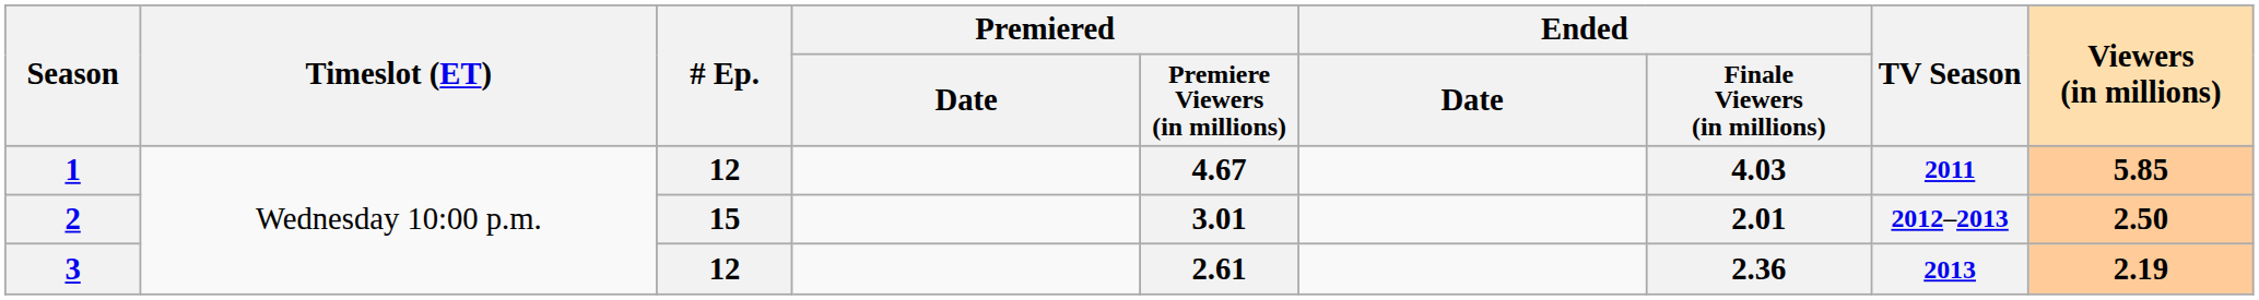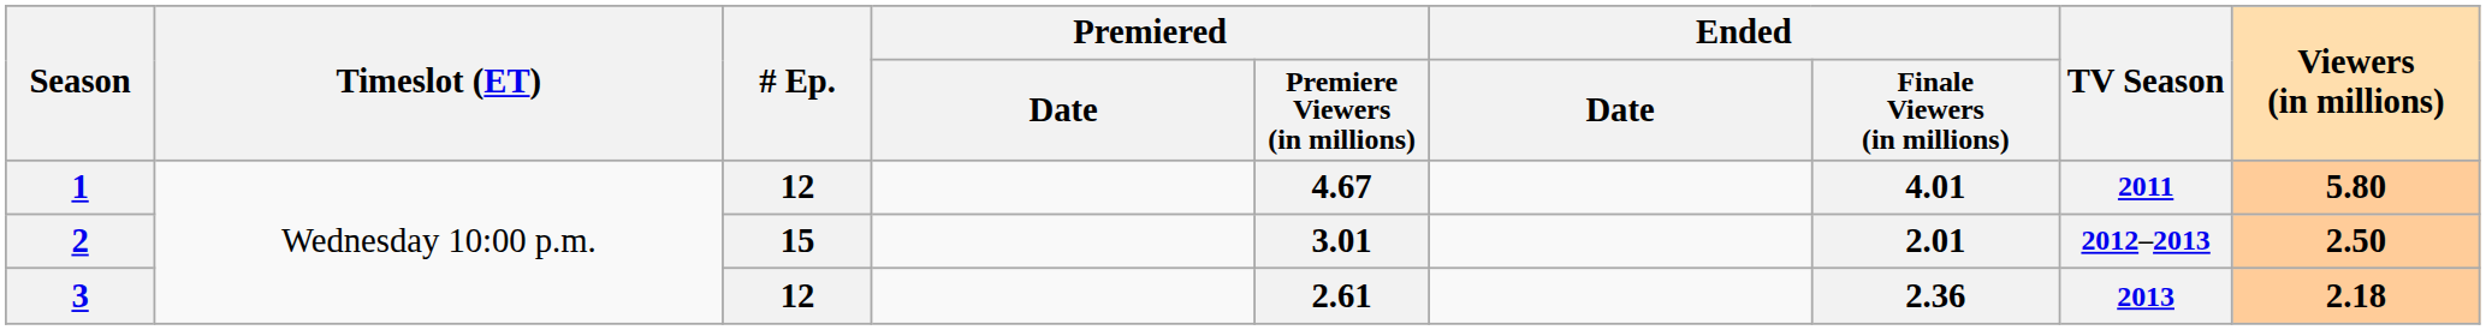1 | Ended / Finale Viewers (in millions): 4.03 -> 4.01
1 | Viewers (in millions): 5.85 -> 5.80
3 | Viewers (in millions): 2.19 -> 2.18
